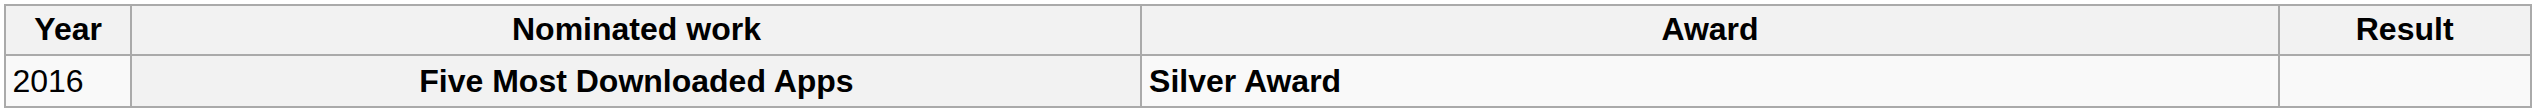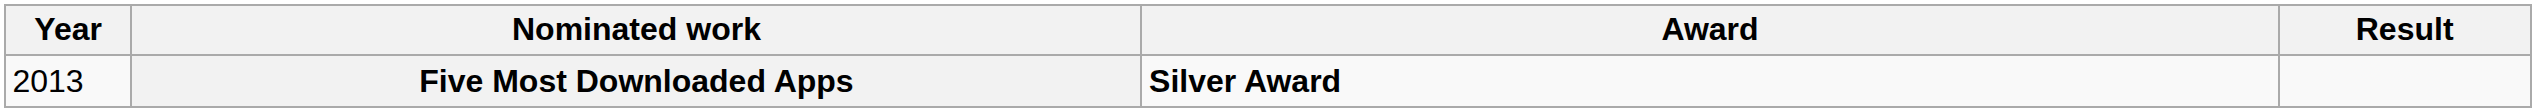Five Most Downloaded Apps | Year: 2016 -> 2013
